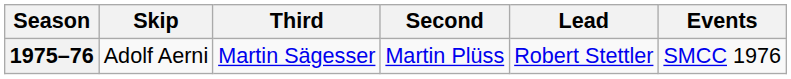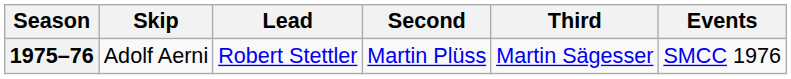columns swapped: Third <-> Lead
